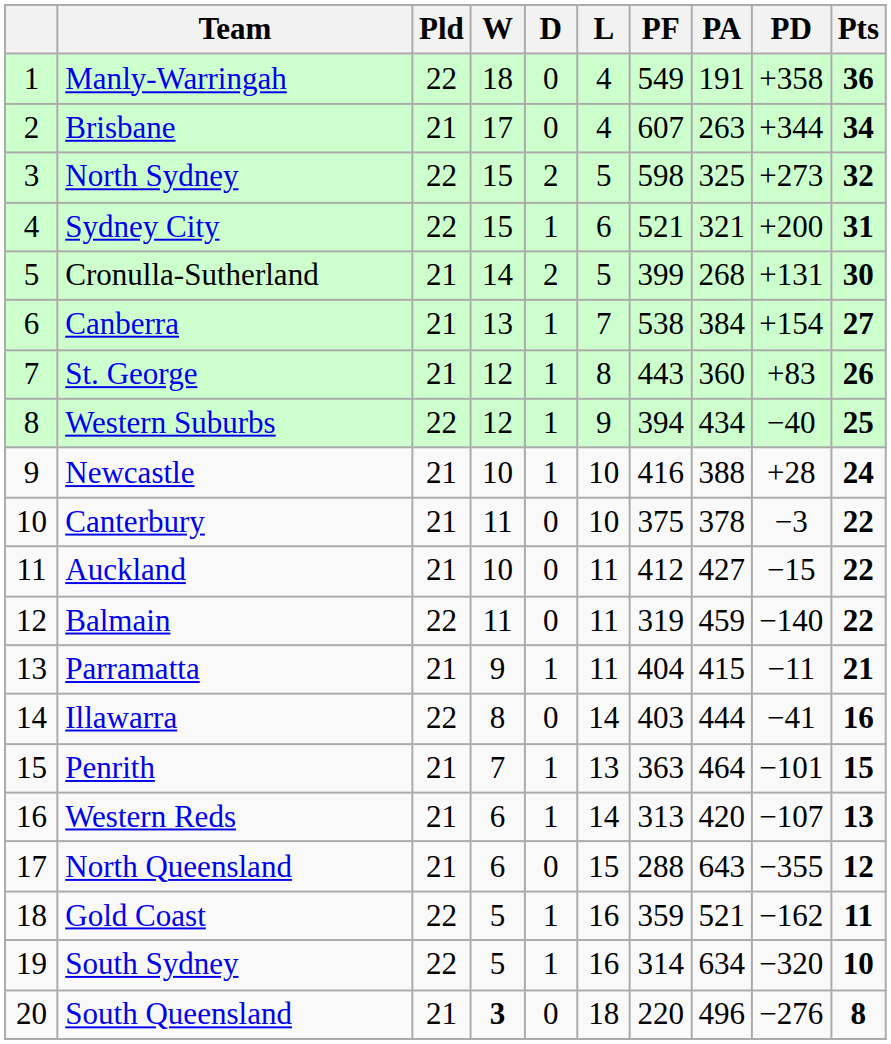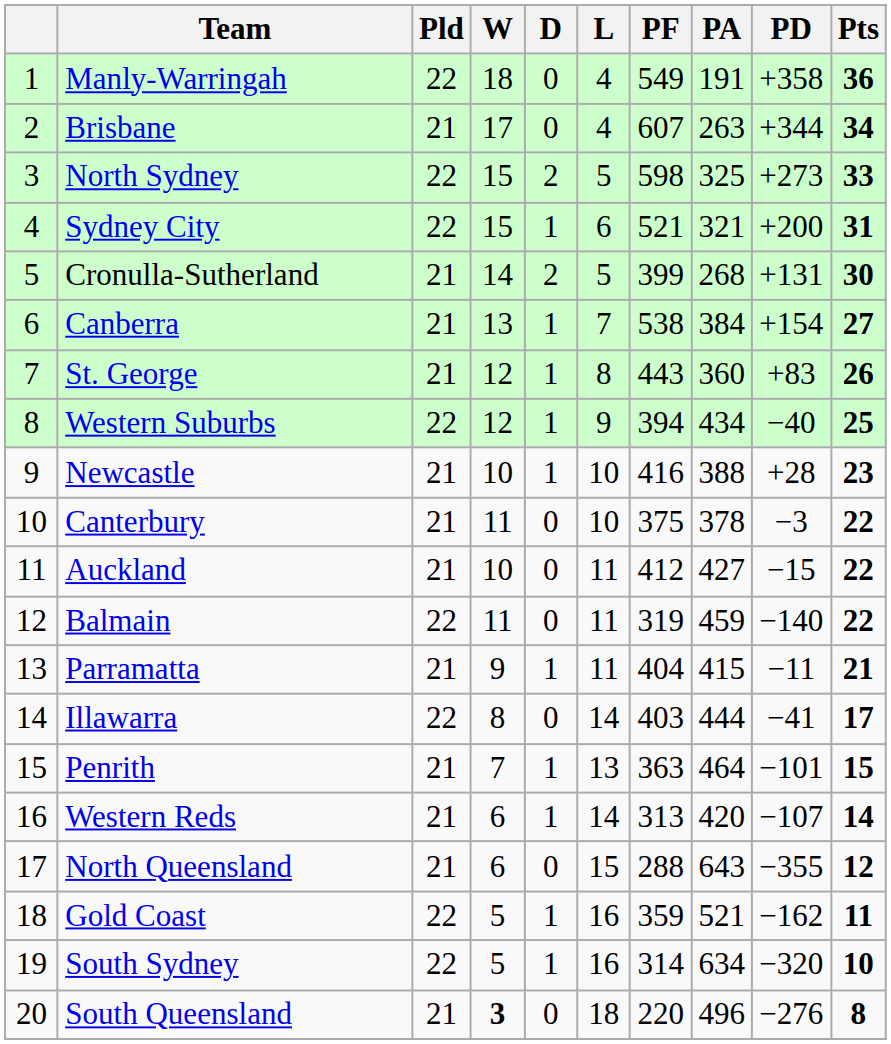North Sydney | Pts: 32 -> 33
Newcastle | Pts: 24 -> 23
Illawarra | Pts: 16 -> 17
Western Reds | Pts: 13 -> 14
